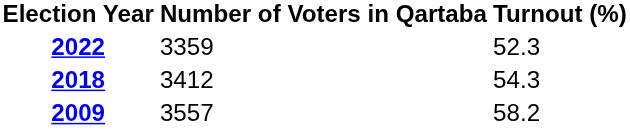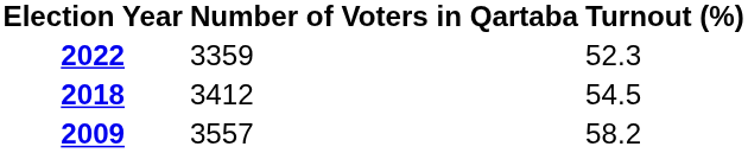2018 | Turnout (%): 54.3 -> 54.5
